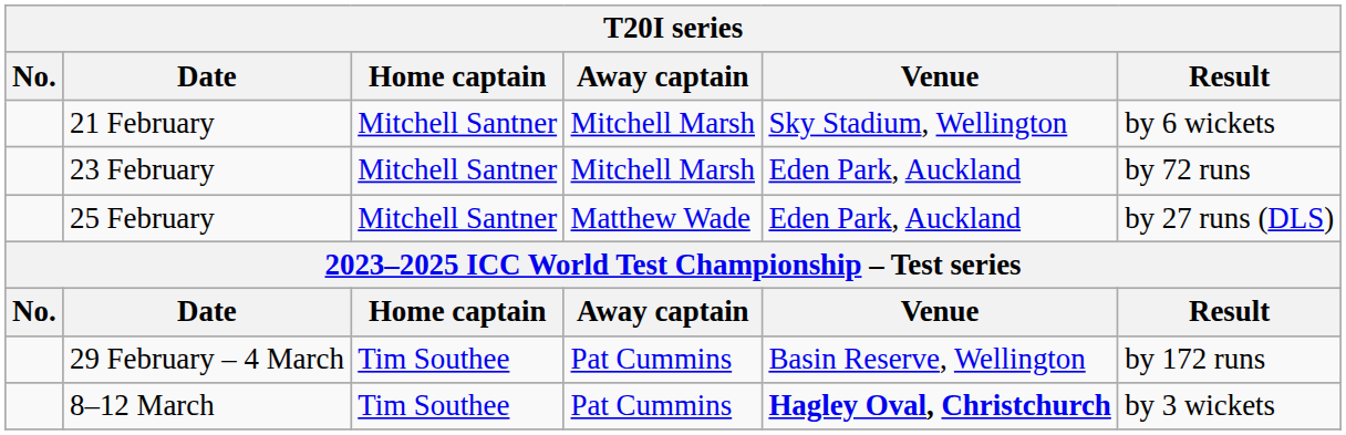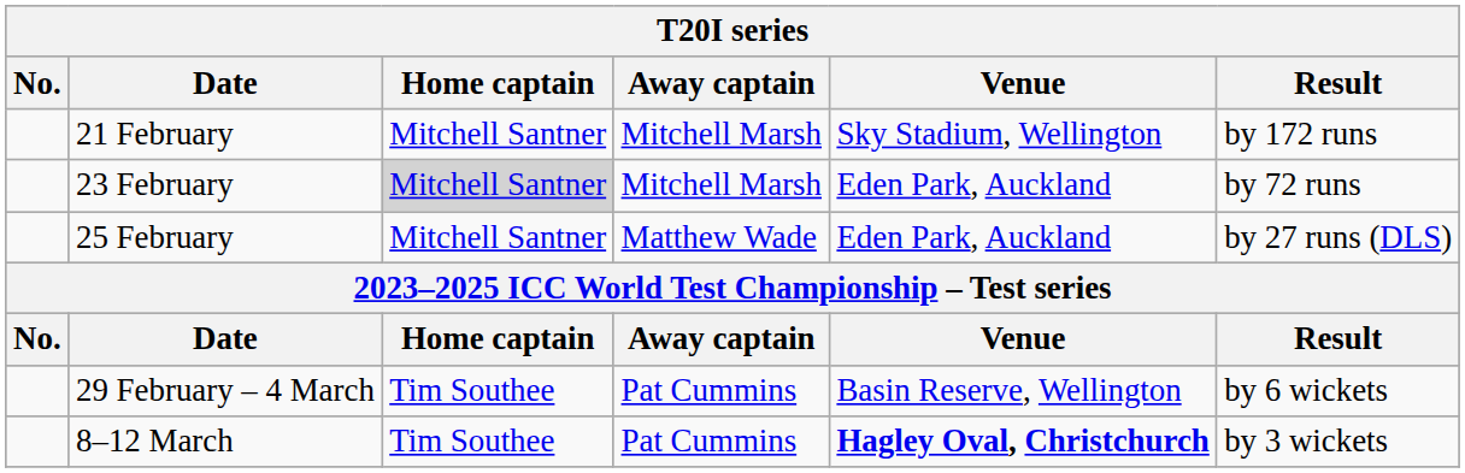21 February | Result: by 6 wickets -> by 172 runs
23 February | Home captain: no background -> lightgrey background
29 February – 4 March | Result: by 172 runs -> by 6 wickets
